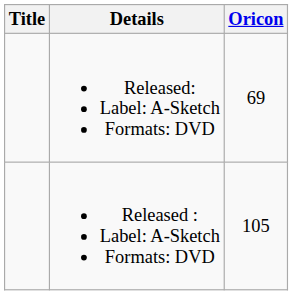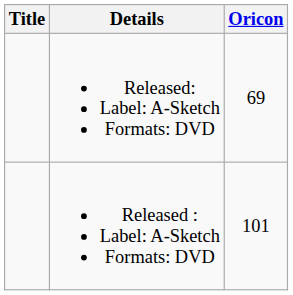Released : Label: A-Sketch Formats: DVD | Oricon: 105 -> 101
